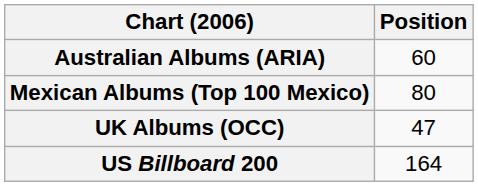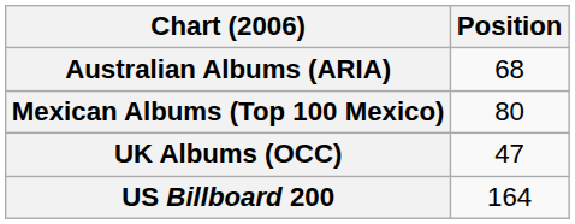Australian Albums (ARIA) | Position: 60 -> 68
